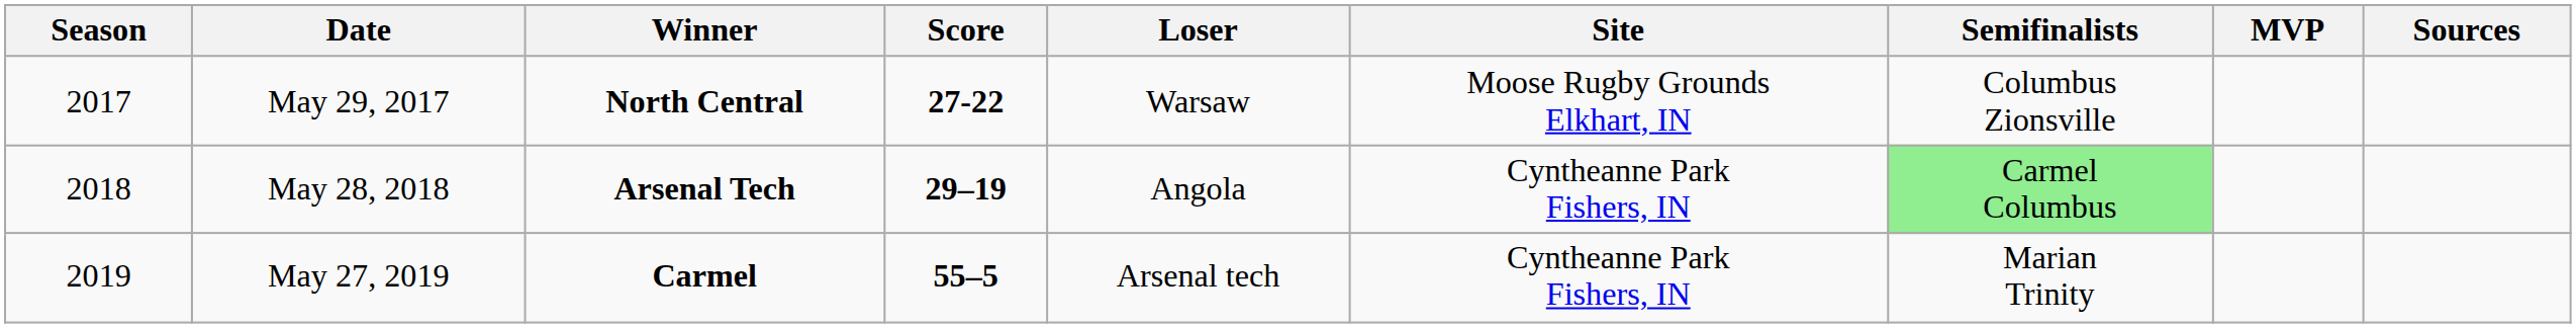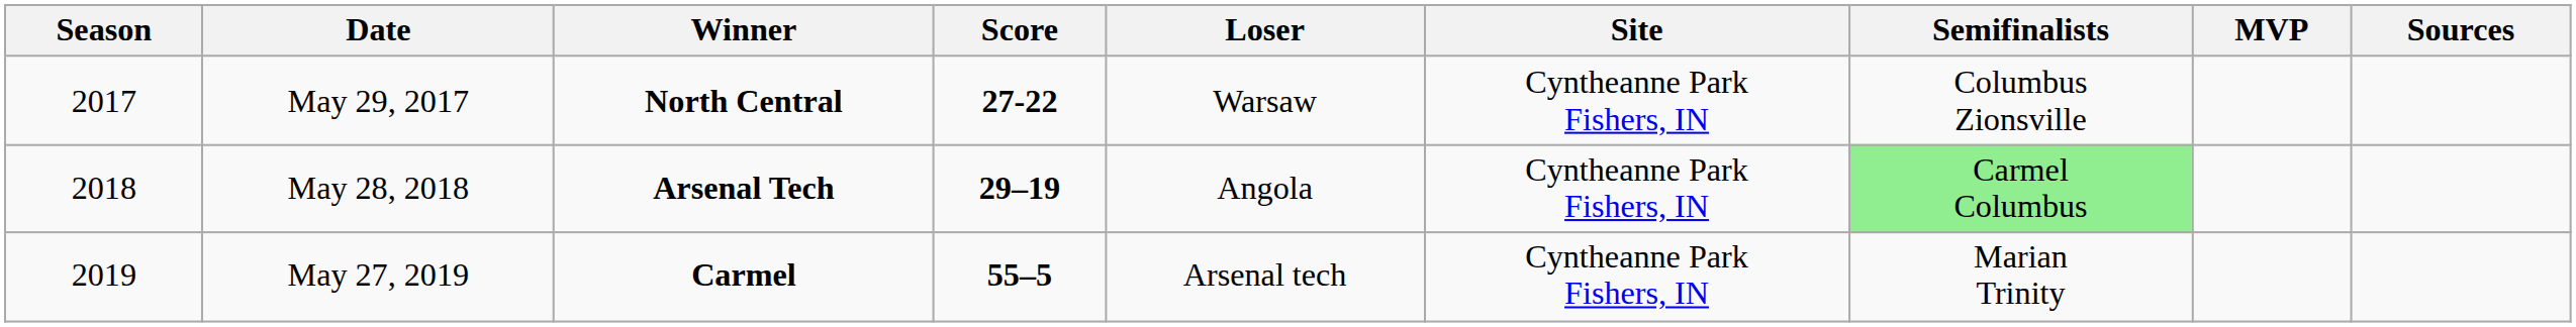May 29, 2017 | Site: Moose Rugby Grounds Elkhart, IN -> Cyntheanne Park Fishers, IN
